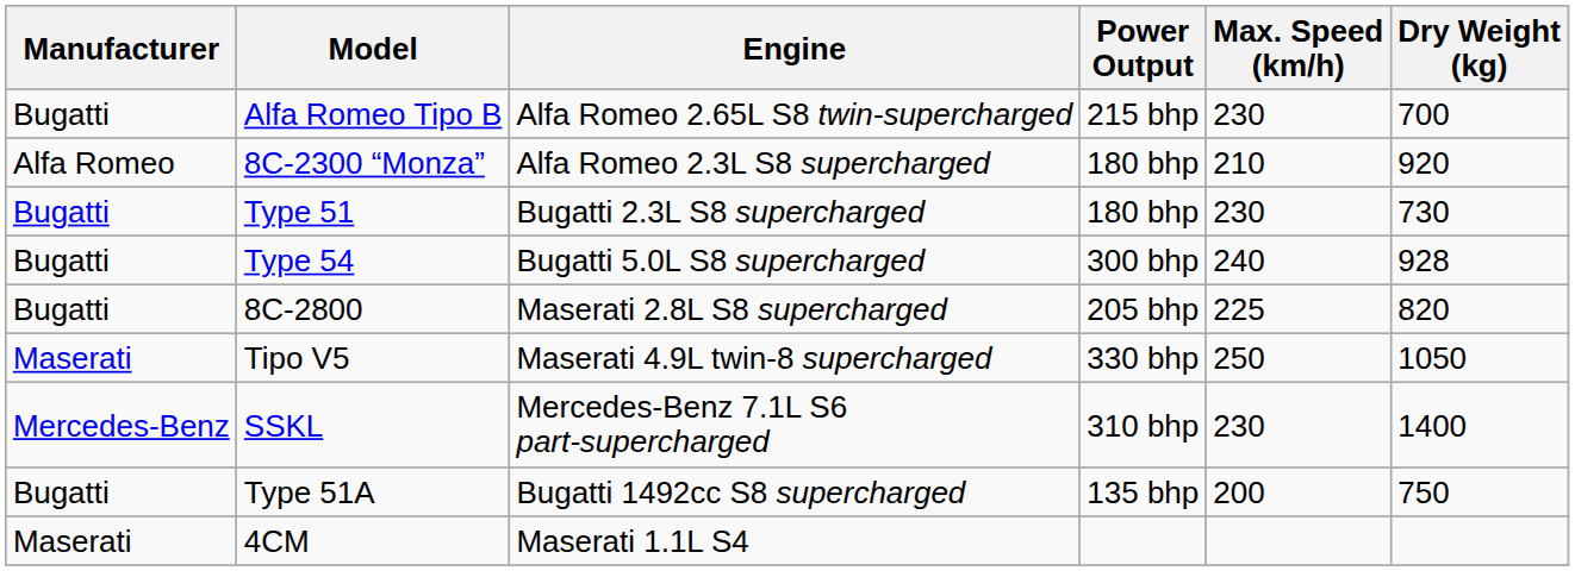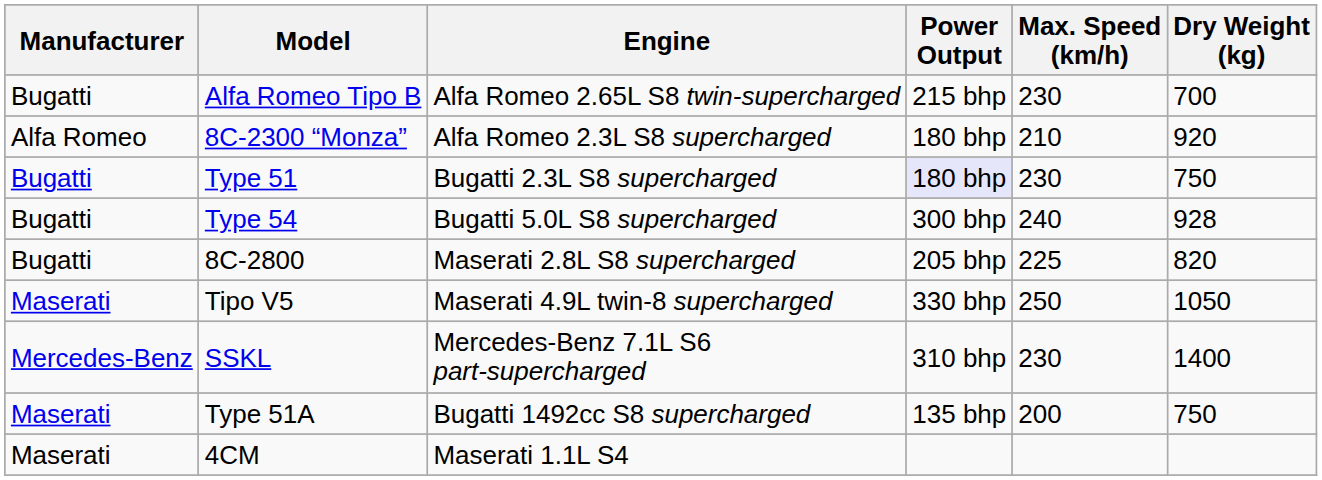Type 51 | Power Output: no background -> lavender background
Type 51 | Dry Weight (kg): 730 -> 750
Type 51A | Manufacturer: Bugatti -> Maserati
